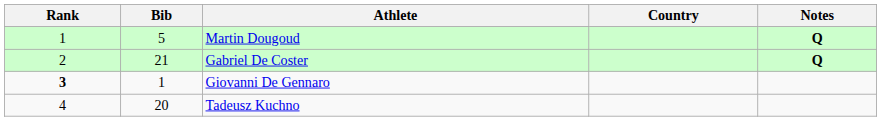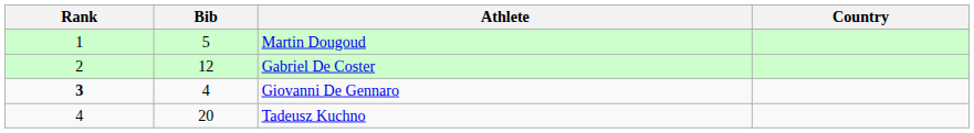- column: Notes | Q | Q
Gabriel De Coster | Bib: 21 -> 12
Giovanni De Gennaro | Bib: 1 -> 4
